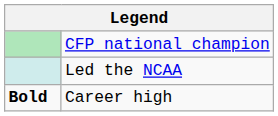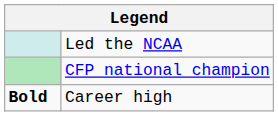rows swapped: CFP national champion <-> Led the NCAA
